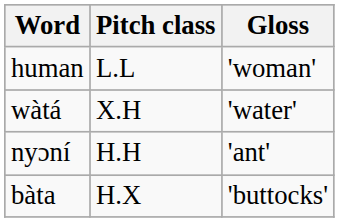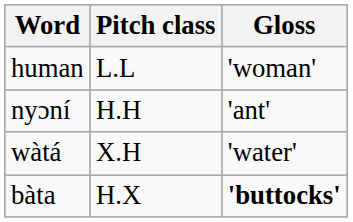rows swapped: wàtá <-> nyɔní
bàta | Gloss: normal -> bold
